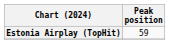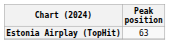Estonia Airplay (TopHit) | Peak position: 59 -> 63
